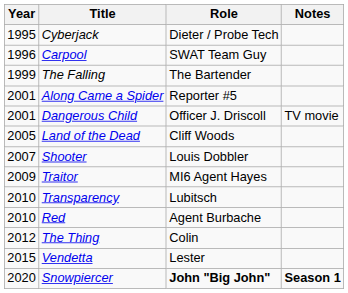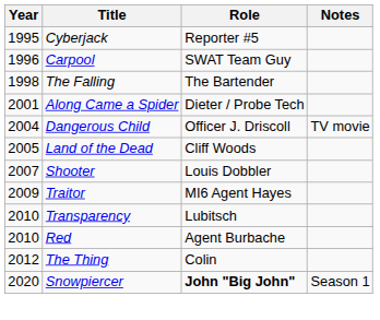Cyberjack | Role: Dieter / Probe Tech -> Reporter #5
The Falling | Year: 1999 -> 1998
Along Came a Spider | Role: Reporter #5 -> Dieter / Probe Tech
Dangerous Child | Year: 2001 -> 2004
- row: 2015 | Vendetta | Lester
Snowpiercer | Notes: bold -> normal
